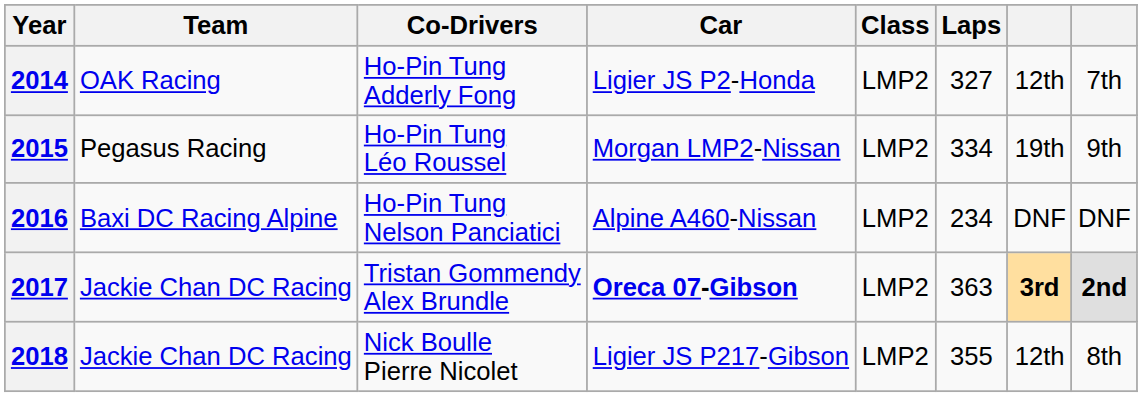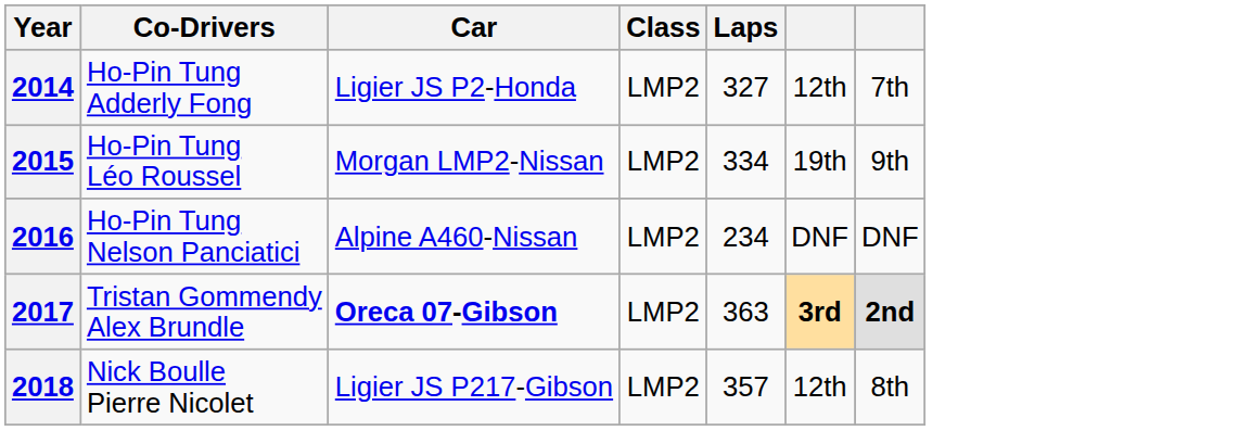- column: Team | OAK Racing | Pegasus Racing | Baxi DC Racing Alpine | Jackie Chan DC Racing | Jackie Chan DC Racing
2018 | Laps: 355 -> 357
